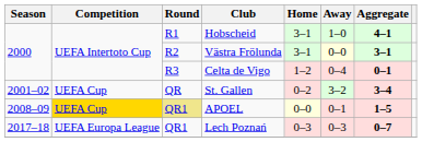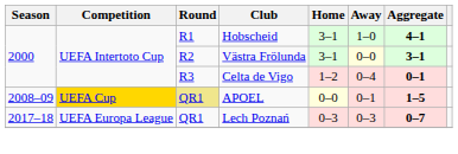- row: 2001–02 | UEFA Cup | QR | St. Gallen | 0–2 | 3–2 | 3–4
